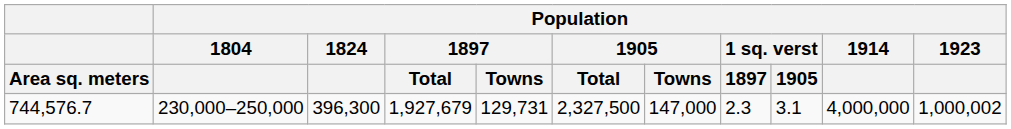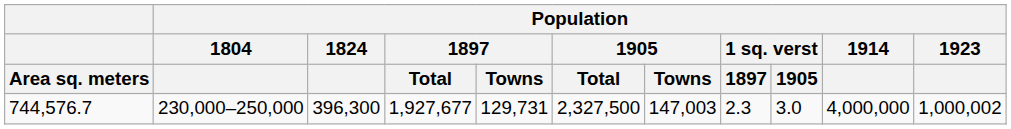744,576.7 | Population / 1897 / Total: 1,927,679 -> 1,927,677
744,576.7 | Population / 1905 / Towns: 147,000 -> 147,003
744,576.7 | Population / 1 sq. verst / 1905: 3.1 -> 3.0
